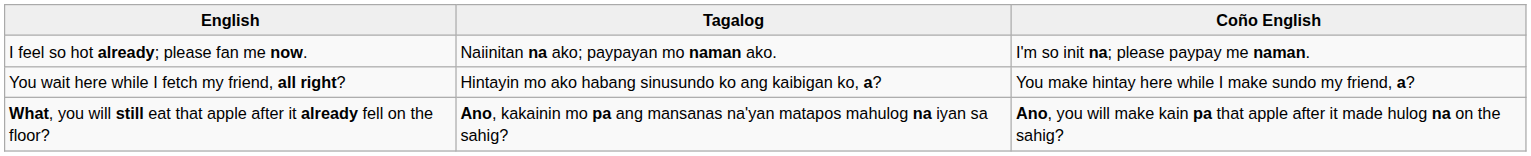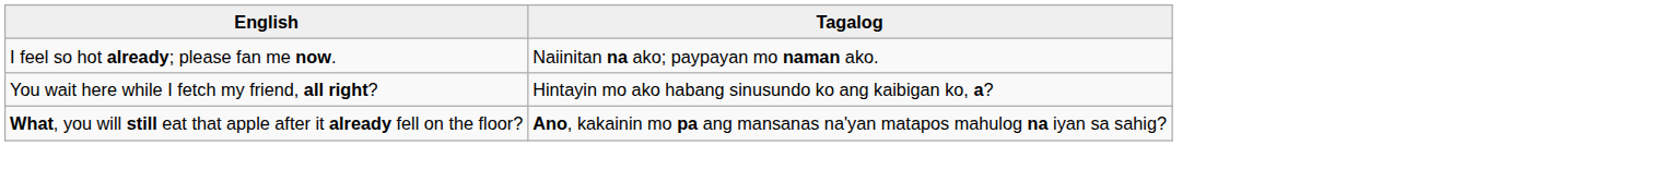- column: Coño English | I'm so init na; please paypay me naman. | You make hintay here while I make sundo my friend, a? | Ano, you will make kain pa that apple after it made hulog na on the sahig?
